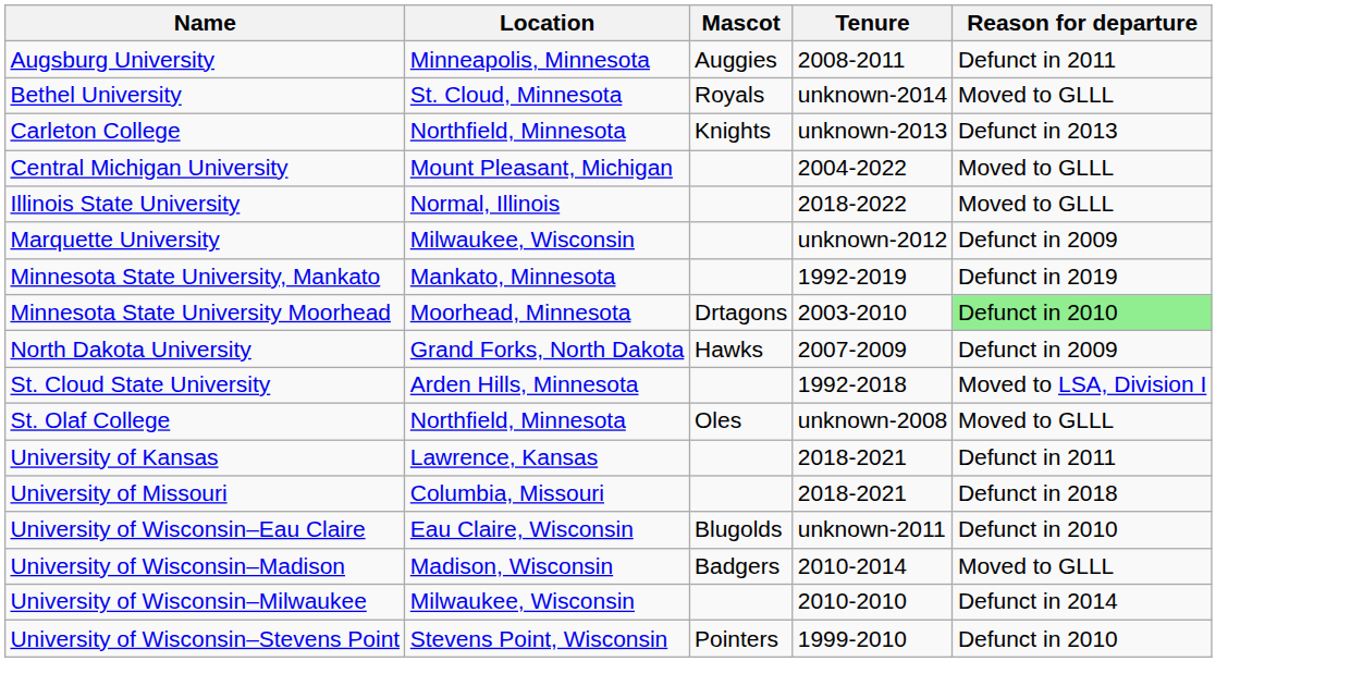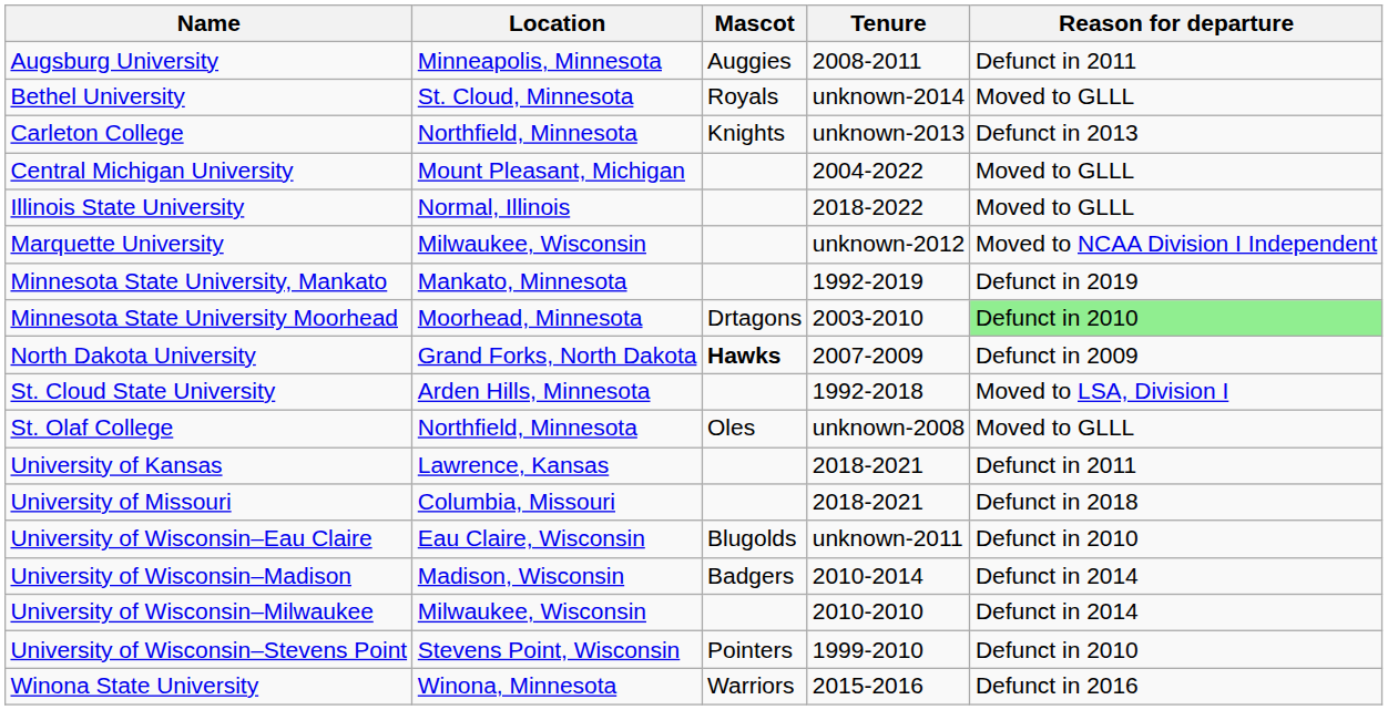Marquette University | Reason for departure: Defunct in 2009 -> Moved to NCAA Division I Independent
North Dakota University | Mascot: normal -> bold
University of Wisconsin–Madison | Reason for departure: Moved to GLLL -> Defunct in 2014
+ row: Winona State University | Winona, Minnesota | Warriors | 2015-2016 | Defunct in 2016
